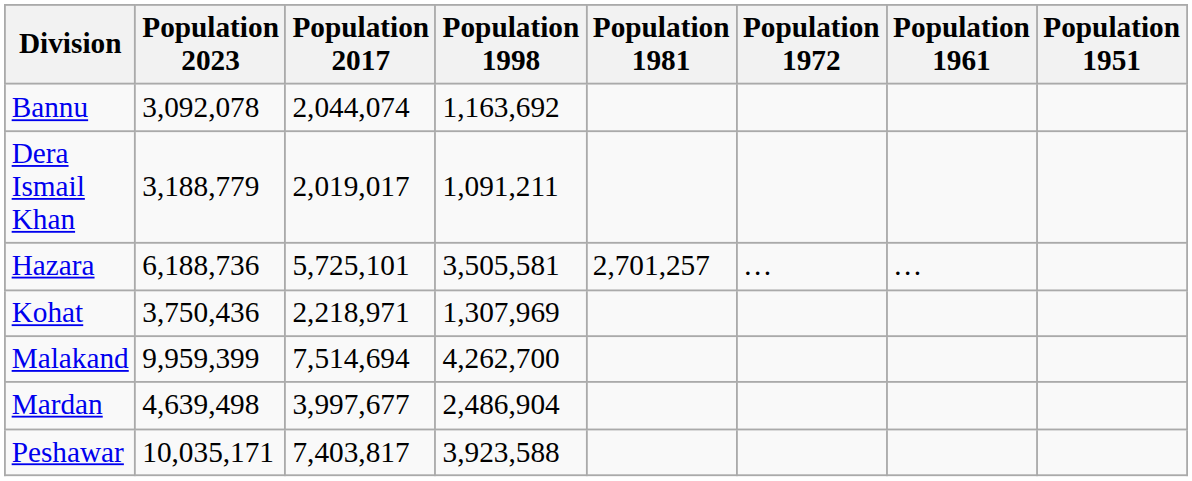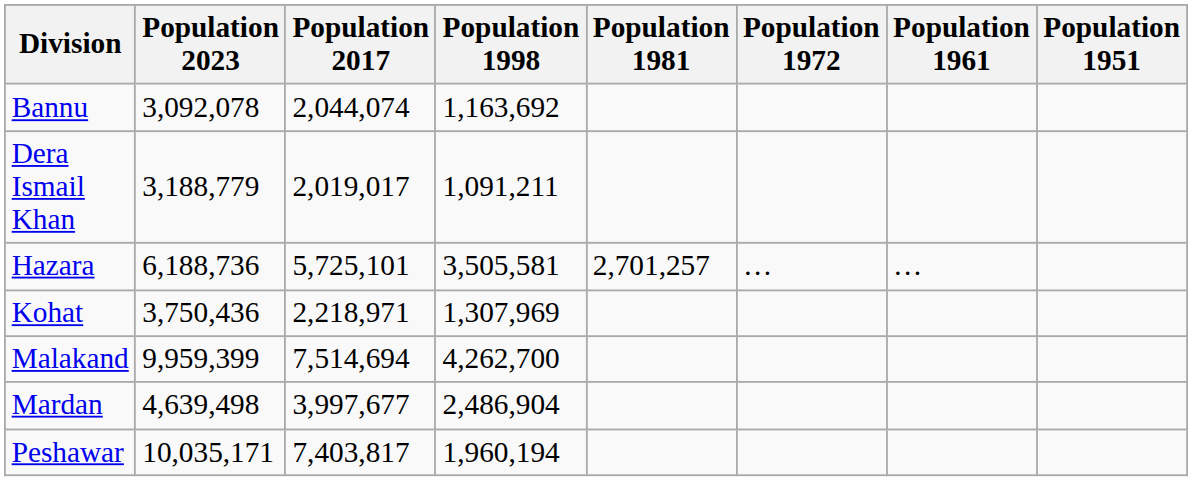Peshawar | Population 1998: 3,923,588 -> 1,960,194
